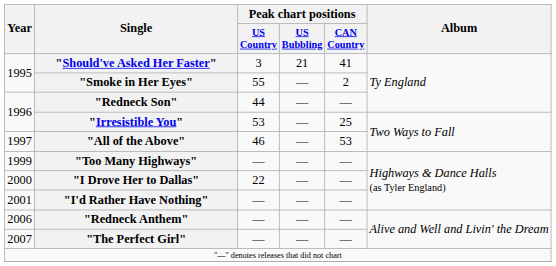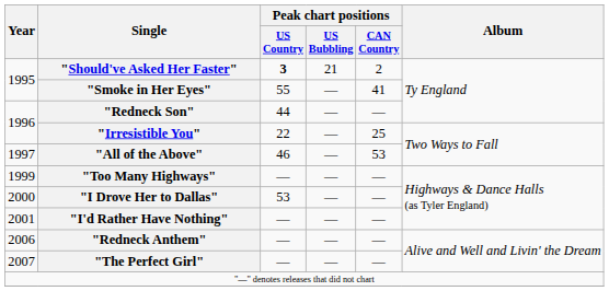"Should've Asked Her Faster" | Peak chart positions / US Country: normal -> bold
"Should've Asked Her Faster" | Peak chart positions / CAN Country: 41 -> 2
"Smoke in Her Eyes" | Peak chart positions / CAN Country: 2 -> 41
"Irresistible You" | Peak chart positions / US Country: 53 -> 22
"I Drove Her to Dallas" | Peak chart positions / US Country: 22 -> 53
